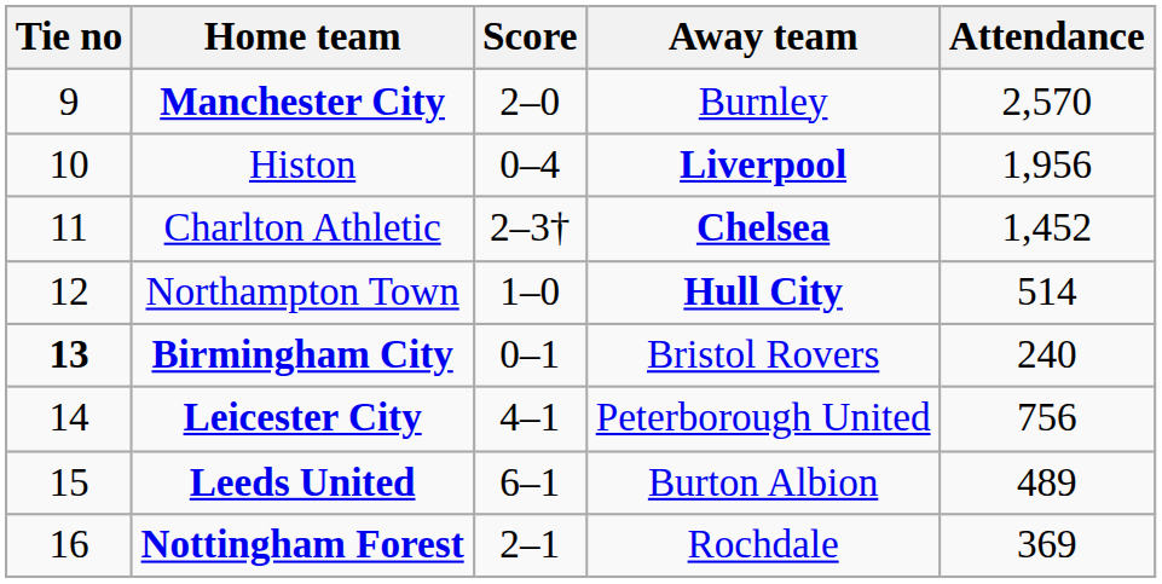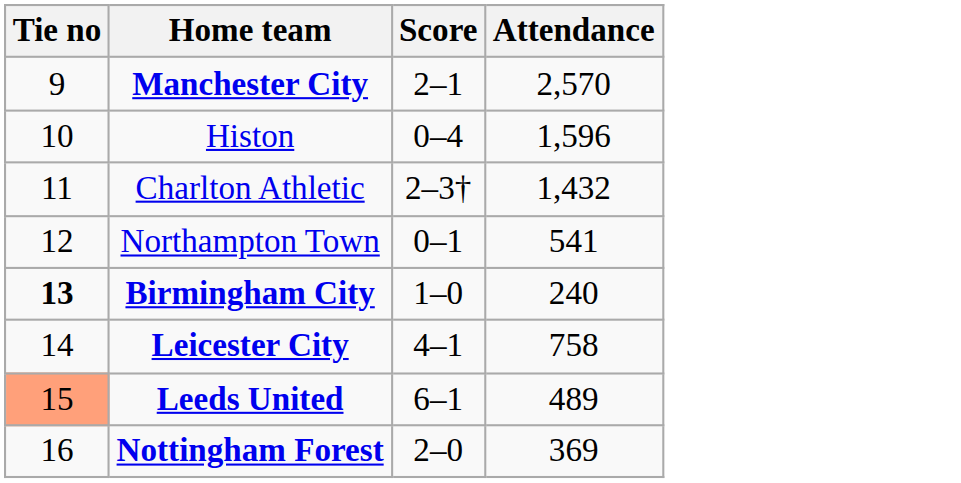- column: Away team | Burnley | Liverpool | Chelsea | Hull City | Bristol Rovers | Peterborough United | Burton Albion | Rochdale
Manchester City | Score: 2–0 -> 2–1
Histon | Attendance: 1,956 -> 1,596
Charlton Athletic | Attendance: 1,452 -> 1,432
Northampton Town | Score: 1–0 -> 0–1
Northampton Town | Attendance: 514 -> 541
Birmingham City | Score: 0–1 -> 1–0
Leicester City | Attendance: 756 -> 758
Leeds United | Tie no: no background -> lightsalmon background
Nottingham Forest | Score: 2–1 -> 2–0
